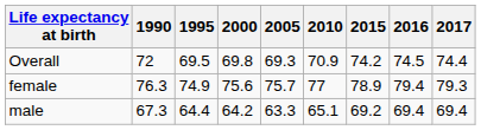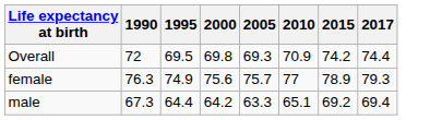- column: 2016 | 74.5 | 79.4 | 69.4
